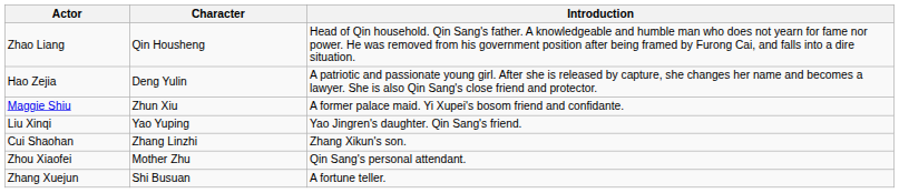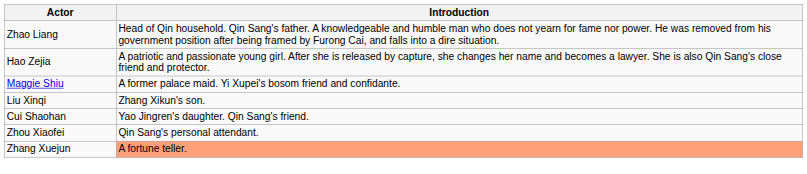- column: Character | Qin Housheng | Deng Yulin | Zhun Xiu | Yao Yuping | Zhang Linzhi | Mother Zhu | Shi Busuan
Liu Xinqi | Introduction: Yao Jingren's daughter. Qin Sang's friend. -> Zhang Xikun's son.
Cui Shaohan | Introduction: Zhang Xikun's son. -> Yao Jingren's daughter. Qin Sang's friend.
Zhang Xuejun | Introduction: no background -> lightsalmon background
